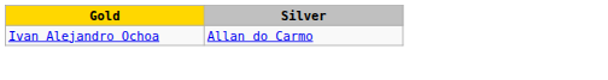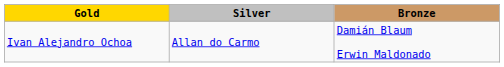+ column: Bronze | Damián Blaum Erwin Maldonado
